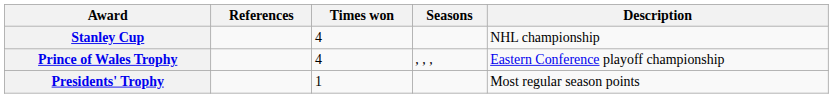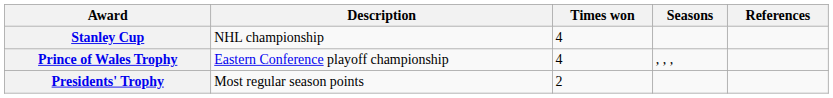columns swapped: Description <-> References
Presidents' Trophy | Times won: 1 -> 2
